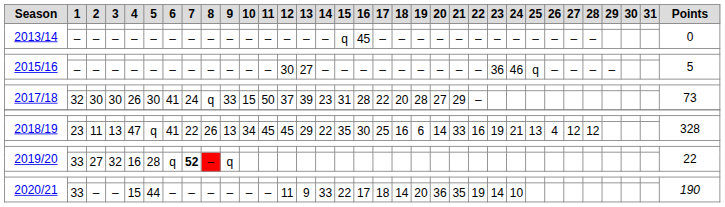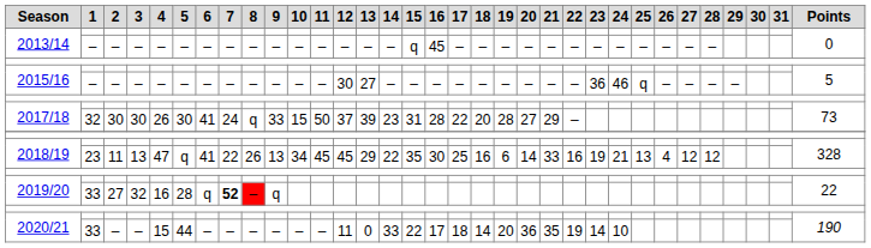2020/21 / 33 | 13: 9 -> 0
